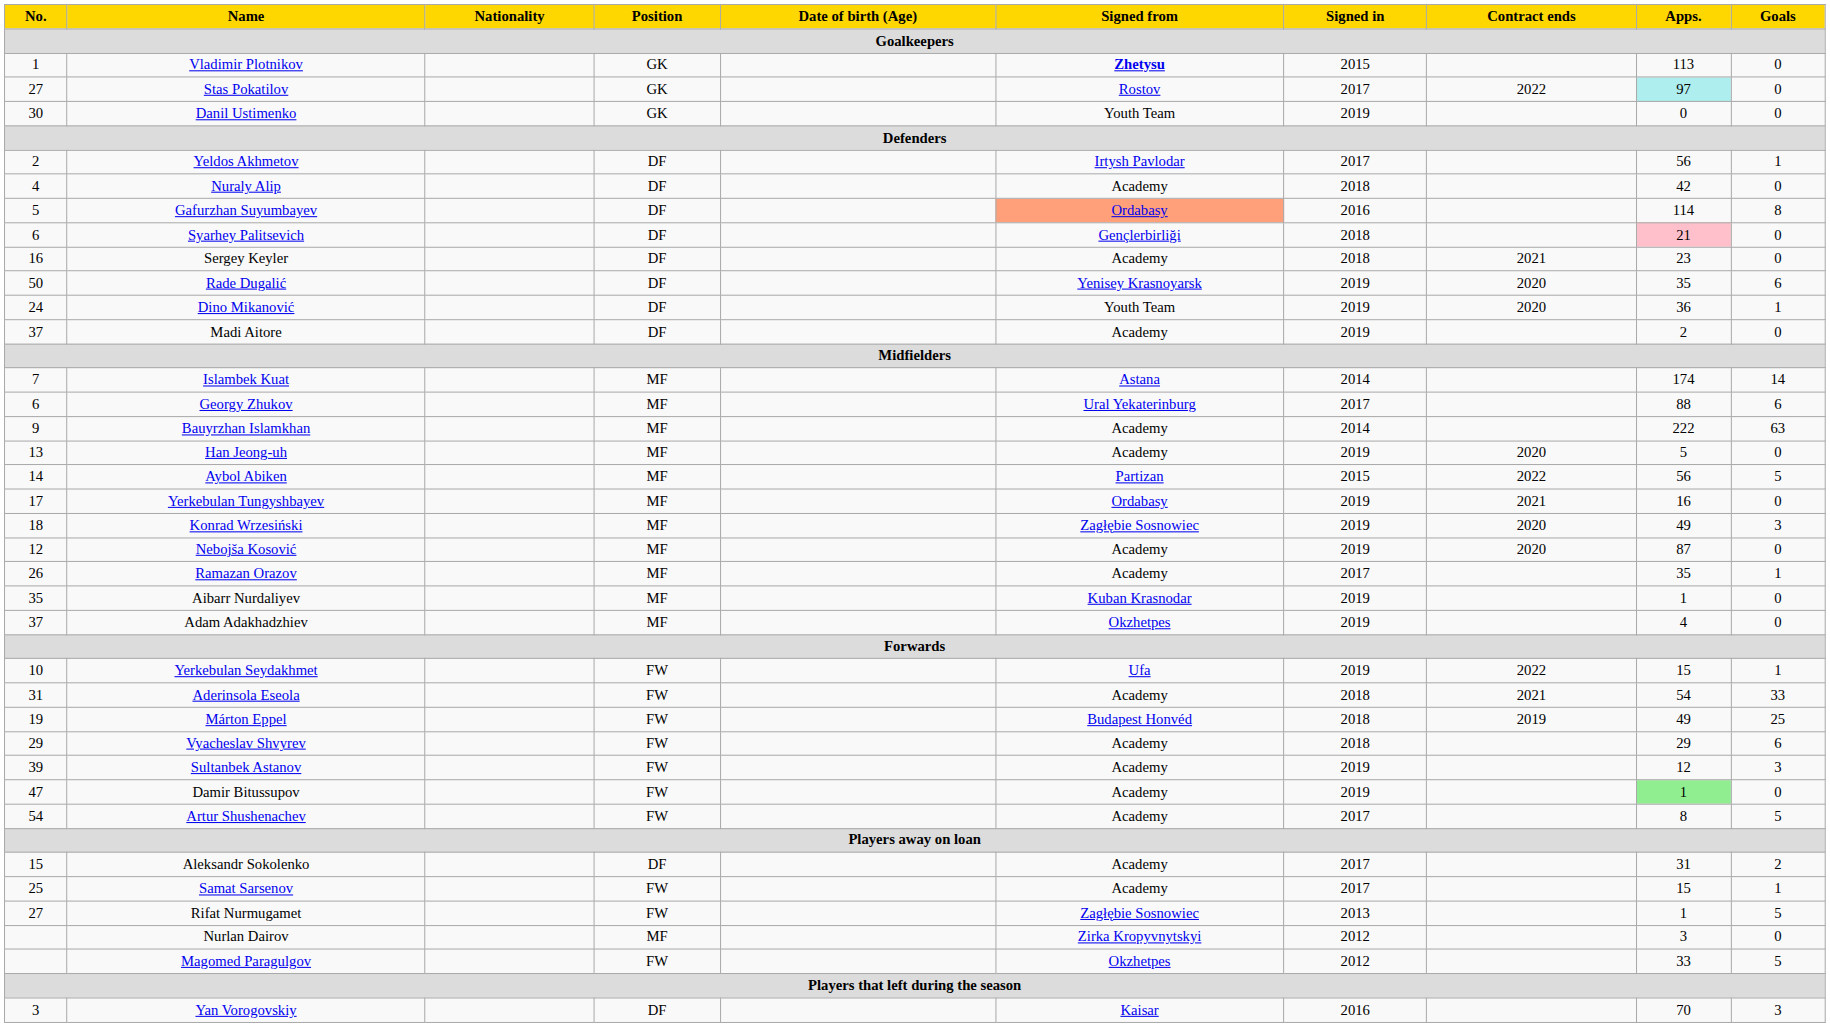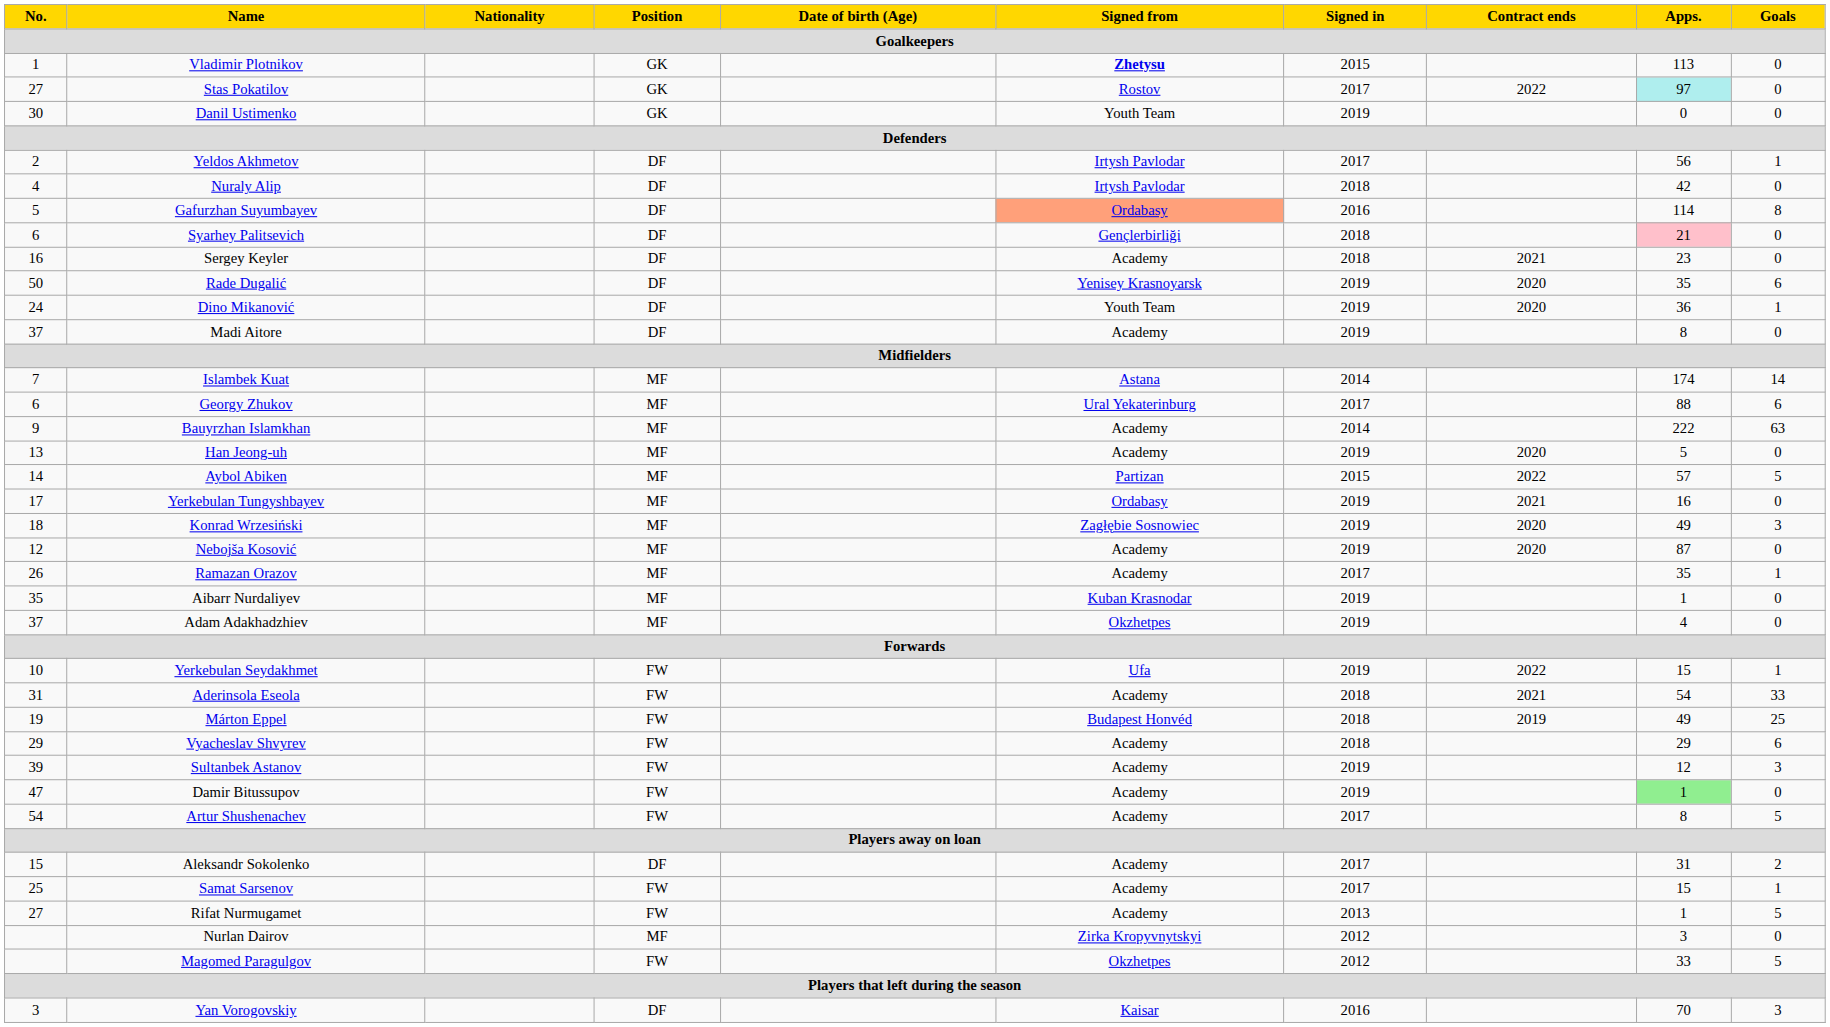Nuraly Alip | Signed from: Academy -> Irtysh Pavlodar
Madi Aitore | Apps.: 2 -> 8
Aybol Abiken | Apps.: 56 -> 57
Rifat Nurmugamet | Signed from: Zagłębie Sosnowiec -> Academy
